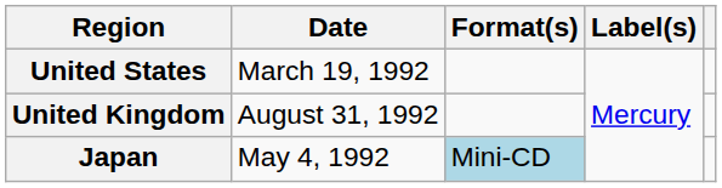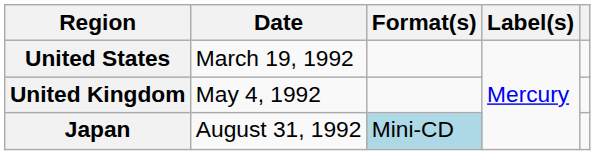United Kingdom | Date: August 31, 1992 -> May 4, 1992
Japan | Date: May 4, 1992 -> August 31, 1992
